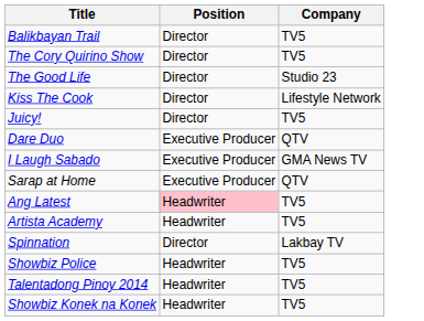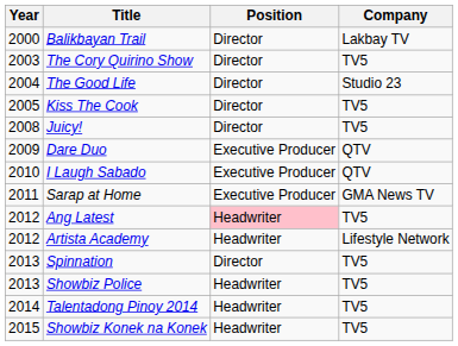+ column: Year | 2000 | 2003 | 2004 | 2005 | 2008 | 2009 | 2010 | 2011 | 2012 | 2012 | 2013 | 2013 | 2014 | 2015
Balikbayan Trail | Company: TV5 -> Lakbay TV
Kiss The Cook | Company: Lifestyle Network -> TV5
I Laugh Sabado | Company: GMA News TV -> QTV
Sarap at Home | Company: QTV -> GMA News TV
Artista Academy | Company: TV5 -> Lifestyle Network
Spinnation | Company: Lakbay TV -> TV5
